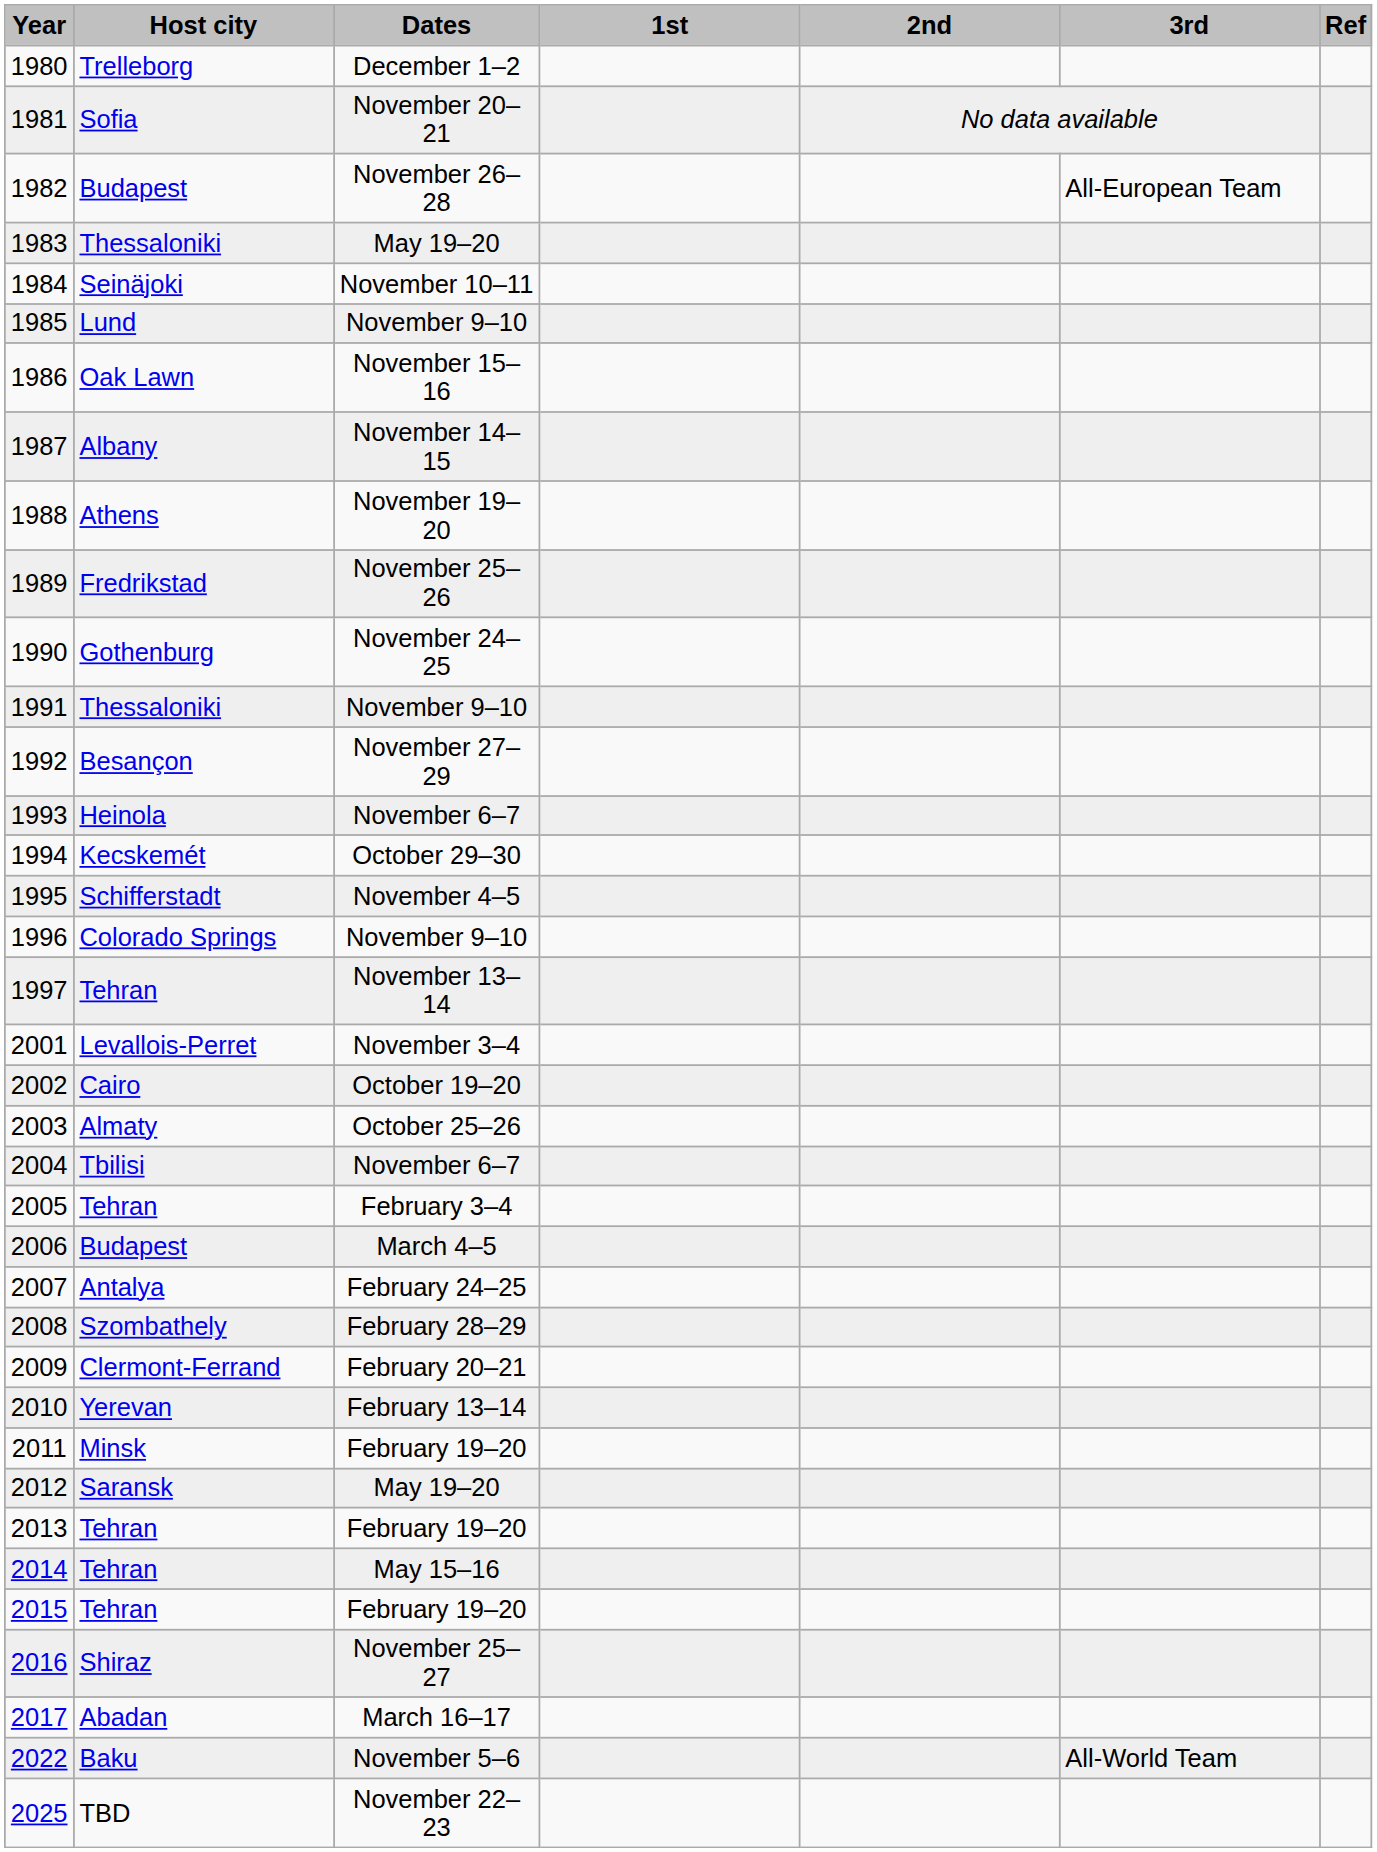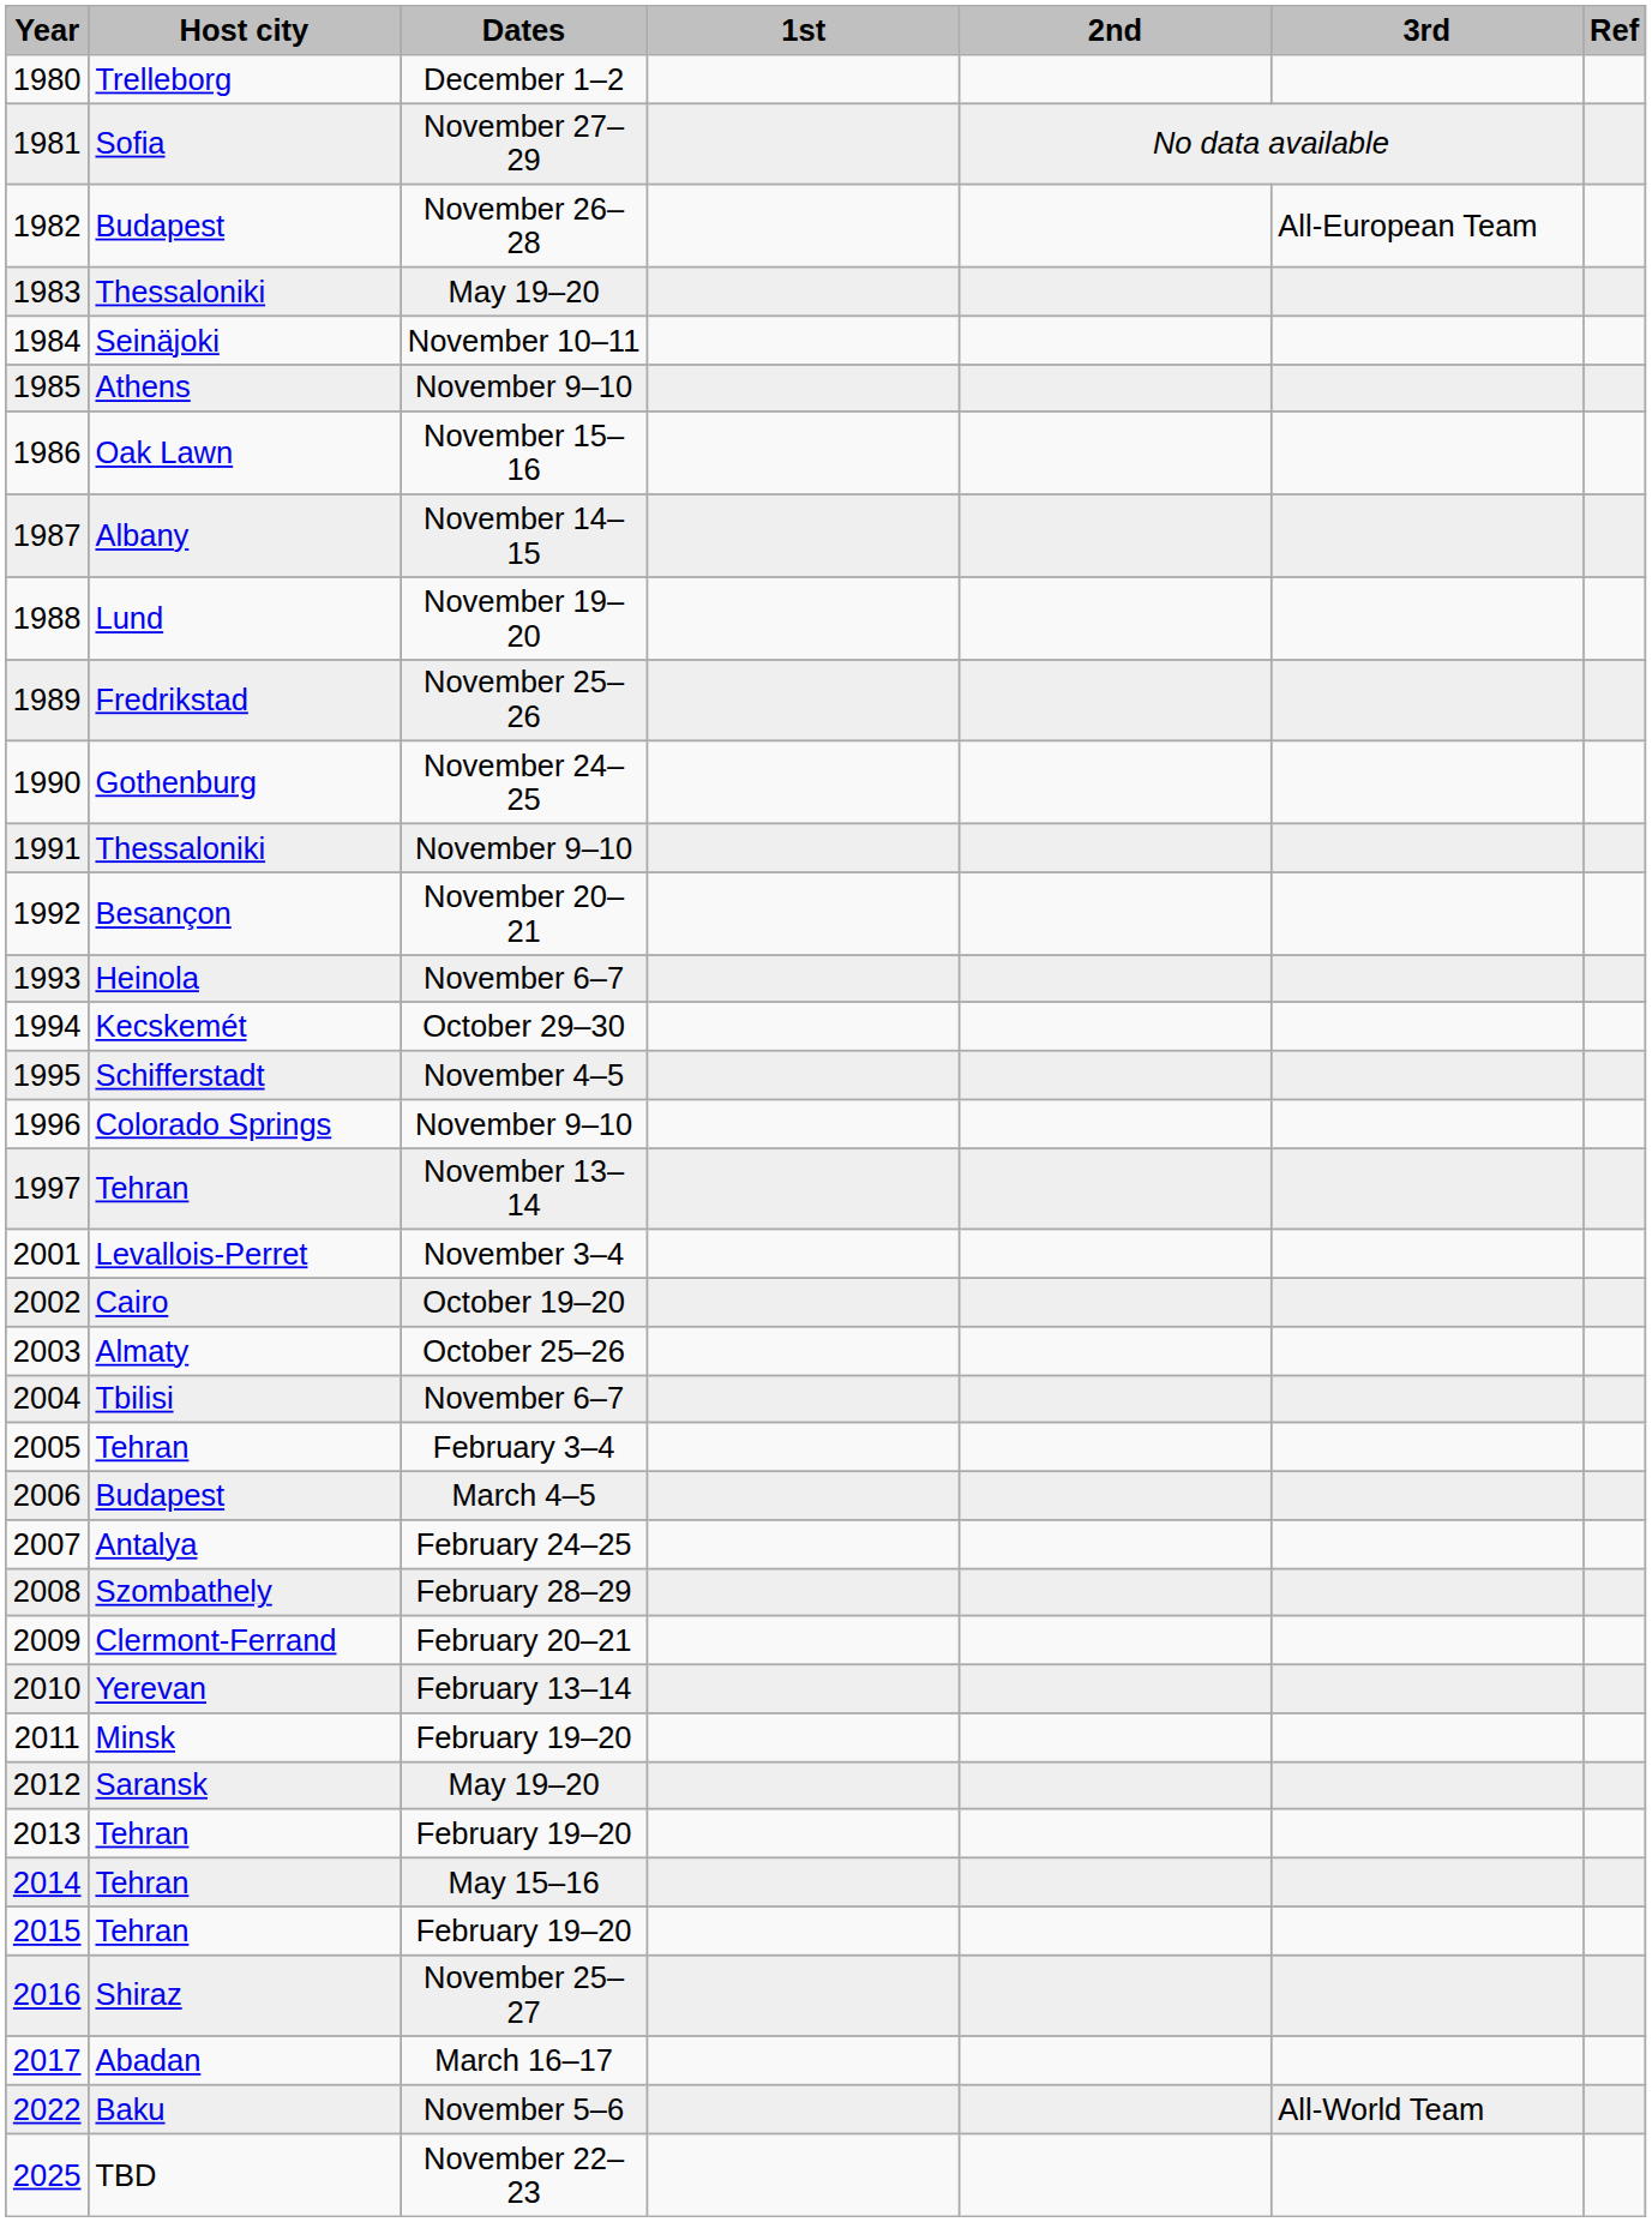1981 | Dates: November 20–21 -> November 27–29
1985 | Host city: Lund -> Athens
1988 | Host city: Athens -> Lund
1992 | Dates: November 27–29 -> November 20–21
